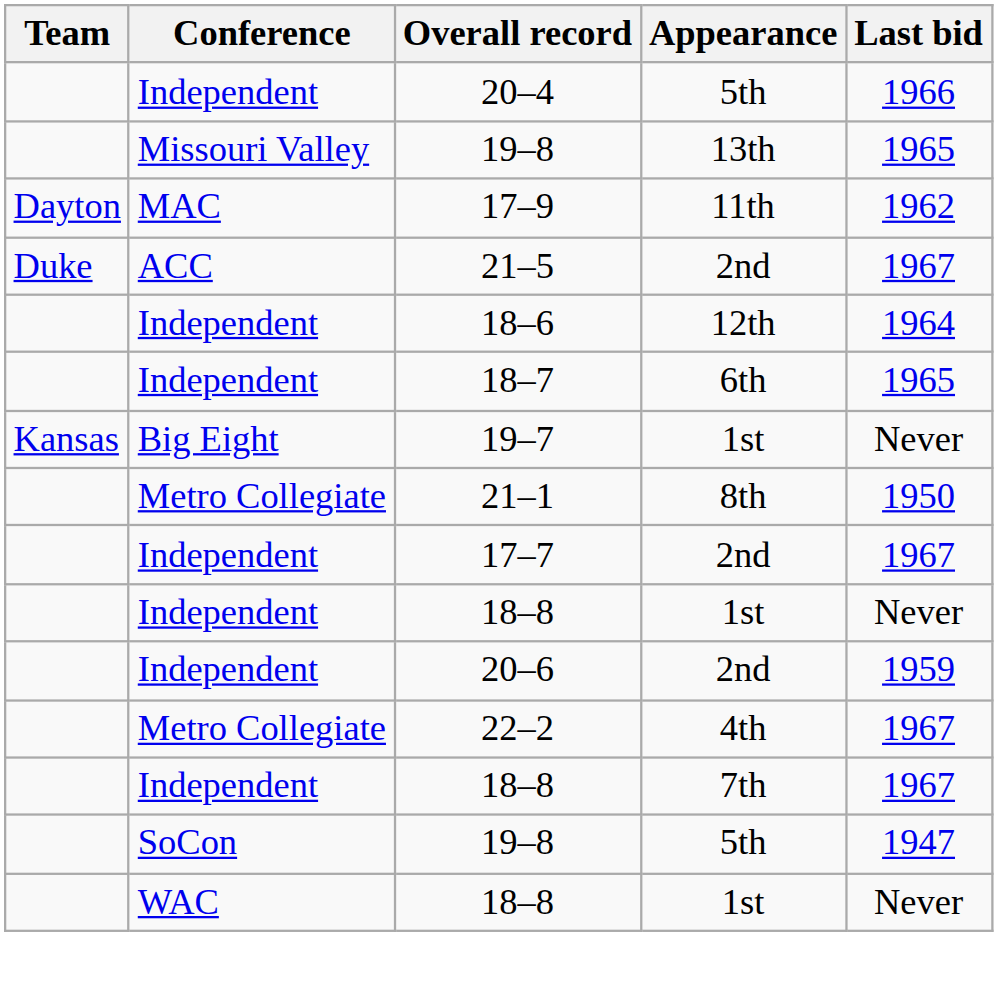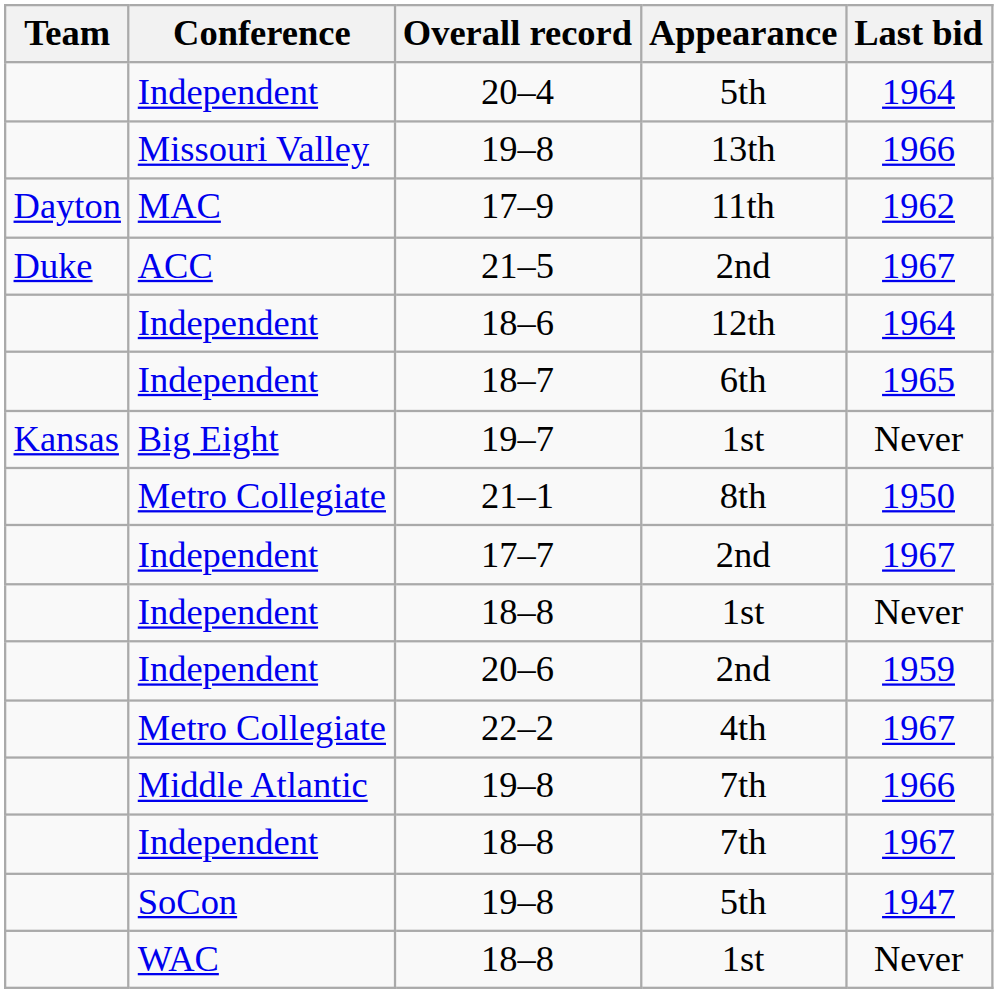20–4 | Last bid: 1966 -> 1964
19–8 / 13th | Last bid: 1965 -> 1966
+ row: Middle Atlantic | 19–8 | 7th | 1966
